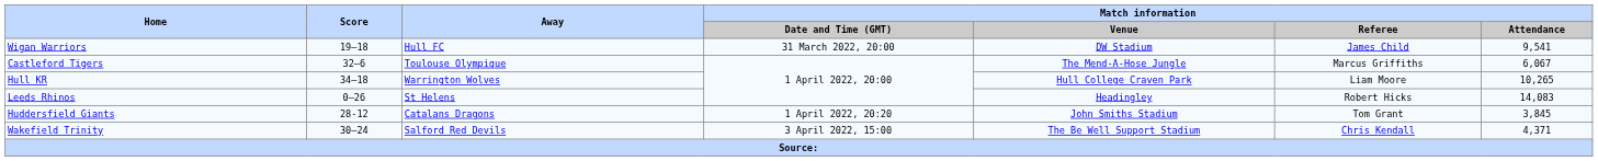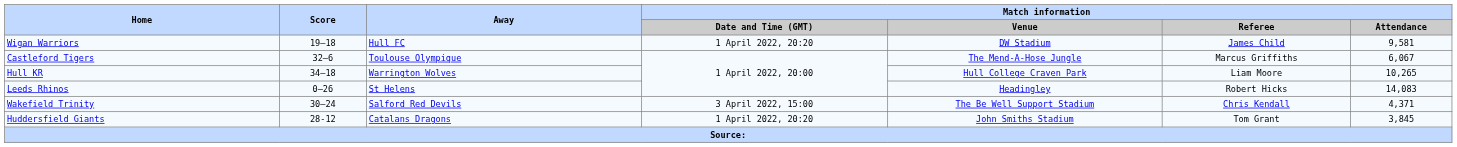Wigan Warriors | Match information / Date and Time (GMT): 31 March 2022, 20:00 -> 1 April 2022, 20:20
Wigan Warriors | Match information / Attendance: 9,541 -> 9,581
rows swapped: Huddersfield Giants <-> Wakefield Trinity
